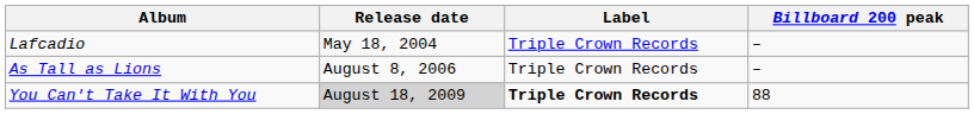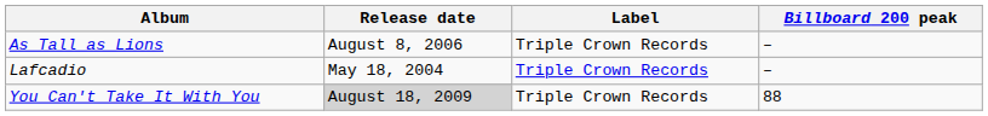rows swapped: Lafcadio <-> As Tall as Lions
You Can't Take It With You | Label: bold -> normal
